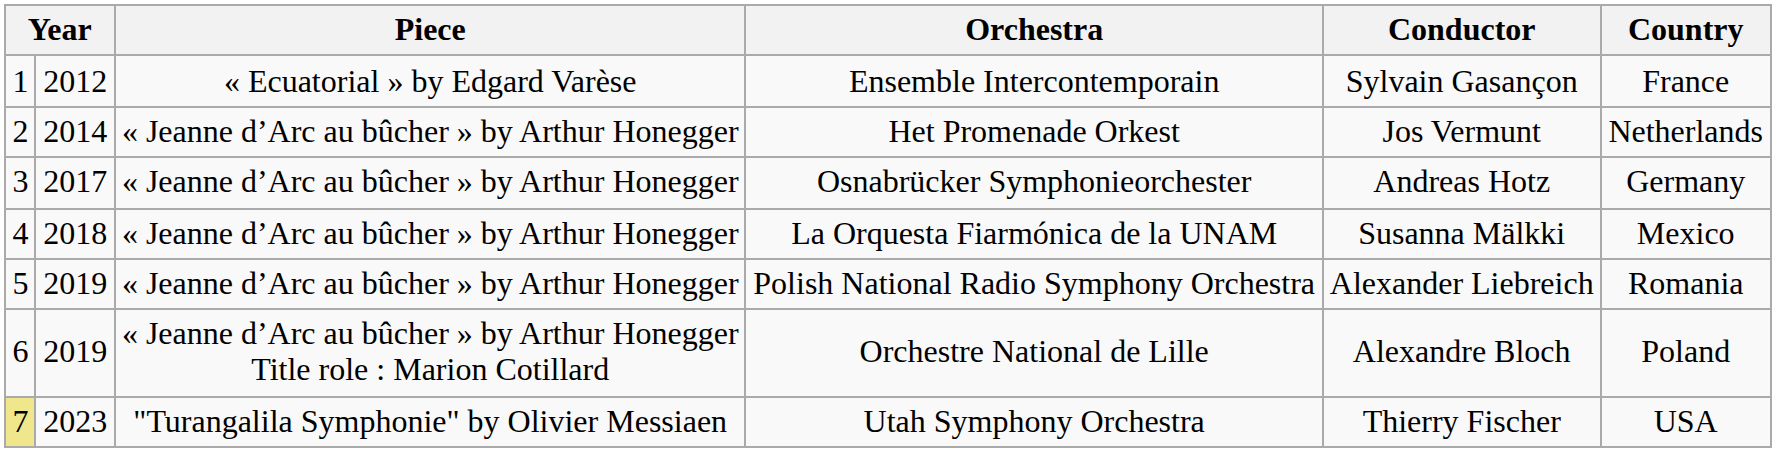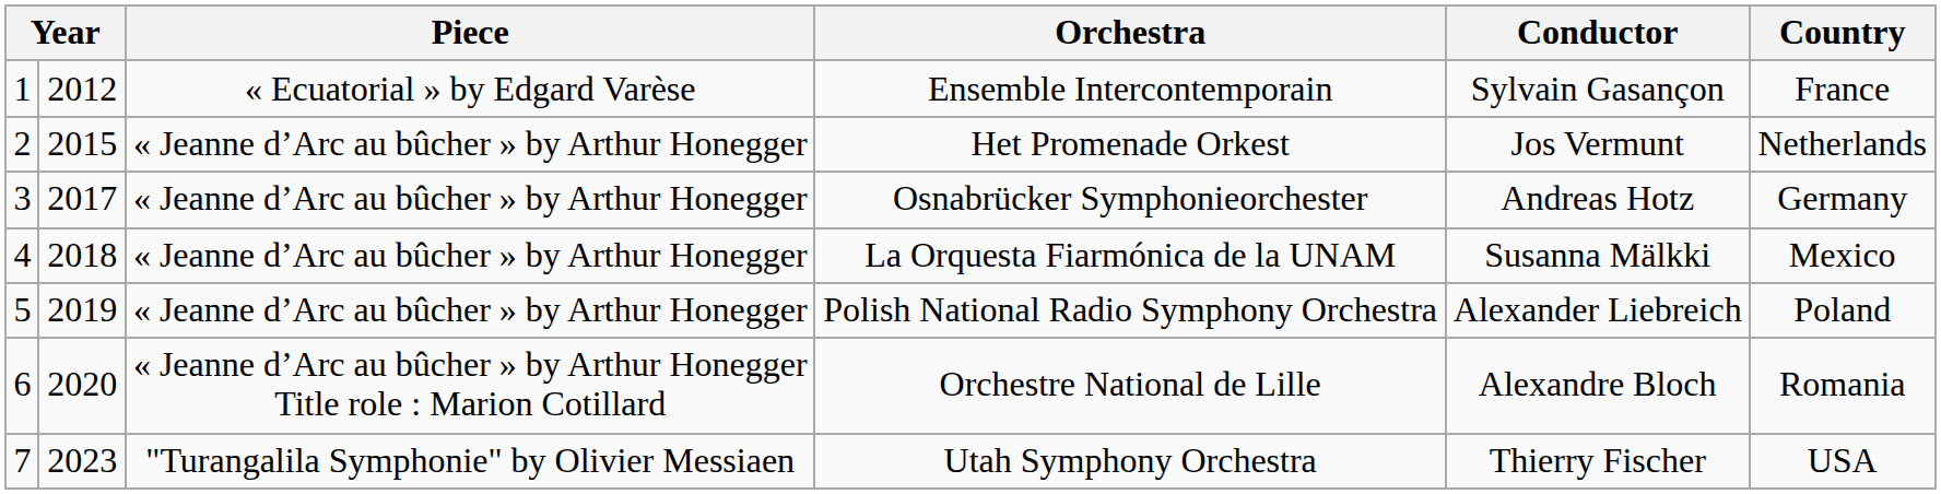Het Promenade Orkest | column 2: 2014 -> 2015
Polish National Radio Symphony Orchestra | Country: Romania -> Poland
Orchestre National de Lille | column 2: 2019 -> 2020
Orchestre National de Lille | Country: Poland -> Romania
Utah Symphony Orchestra | column 1: khaki background -> no background
